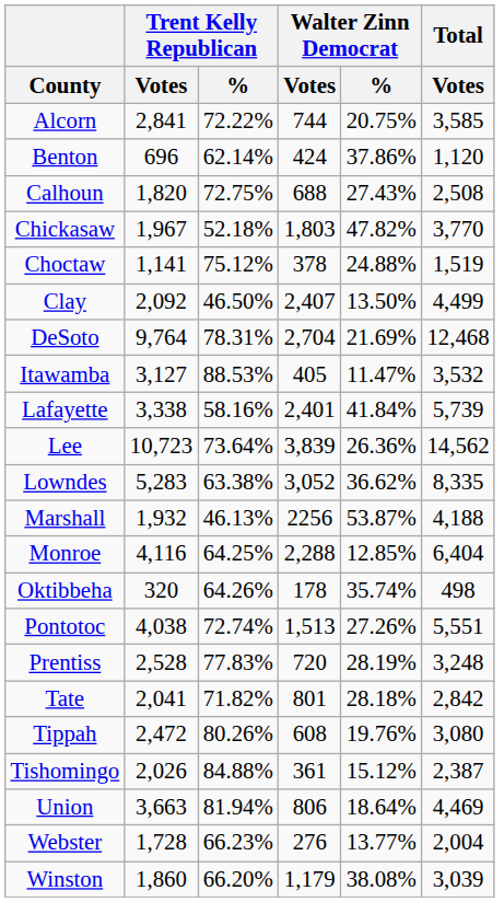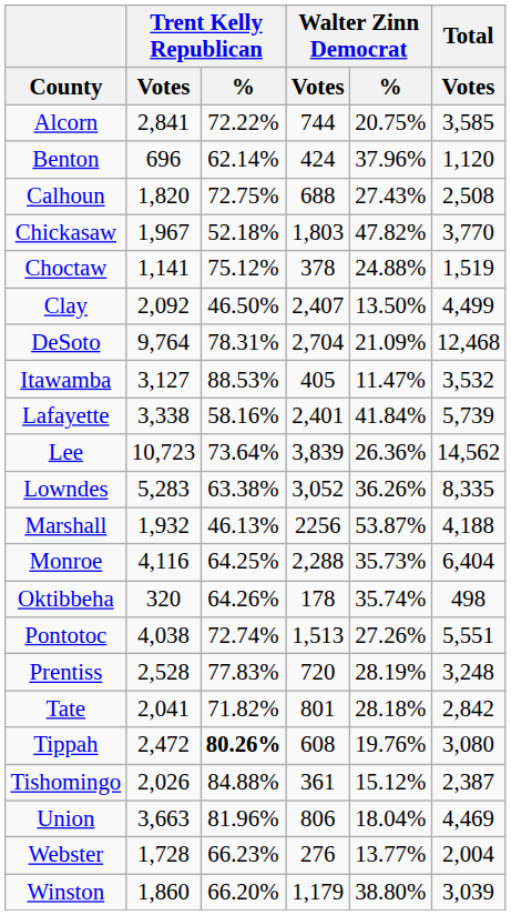Benton | Walter Zinn Democrat / %: 37.86% -> 37.96%
DeSoto | Walter Zinn Democrat / %: 21.69% -> 21.09%
Lowndes | Walter Zinn Democrat / %: 36.62% -> 36.26%
Monroe | Walter Zinn Democrat / %: 12.85% -> 35.73%
Tippah | Trent Kelly Republican / %: normal -> bold
Union | Trent Kelly Republican / %: 81.94% -> 81.96%
Union | Walter Zinn Democrat / %: 18.64% -> 18.04%
Winston | Walter Zinn Democrat / %: 38.08% -> 38.80%
